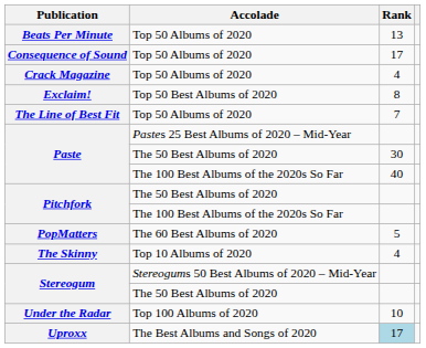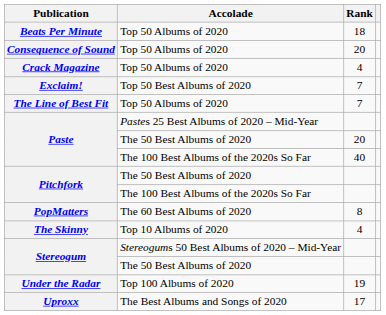Beats Per Minute | Rank: 13 -> 18
Consequence of Sound | Rank: 17 -> 20
Exclaim! | Rank: 8 -> 7
Paste / The 50 Best Albums of 2020 | Rank: 30 -> 20
PopMatters | Rank: 5 -> 8
Under the Radar | Rank: 10 -> 19
Uproxx | Rank: lightblue background -> no background
